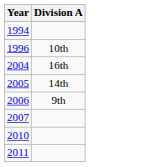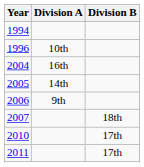+ column: Division B | 18th | 17th | 17th
